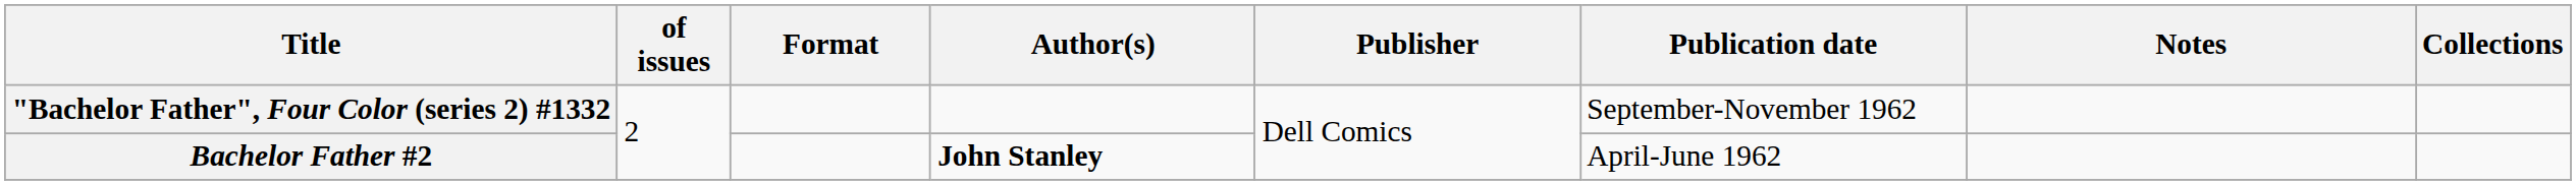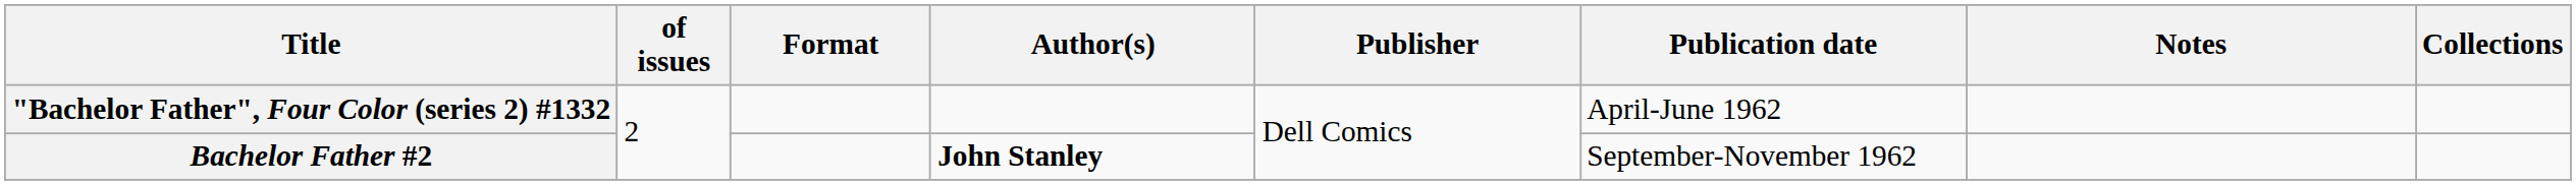"Bachelor Father", Four Color (series 2) #1332 | Publication date: September-November 1962 -> April-June 1962
Bachelor Father #2 | Publication date: April-June 1962 -> September-November 1962
